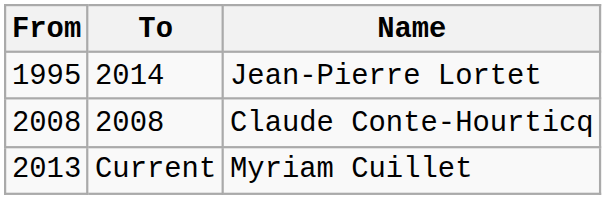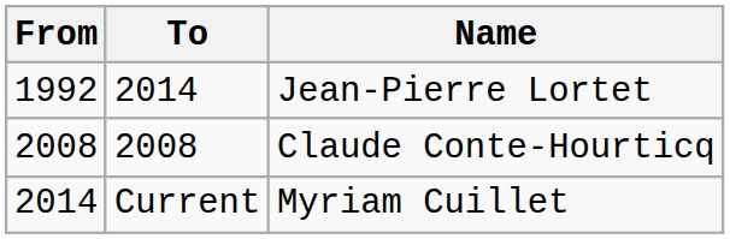Jean-Pierre Lortet | From: 1995 -> 1992
Myriam Cuillet | From: 2013 -> 2014
